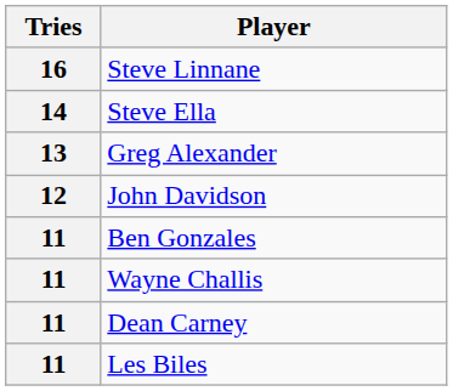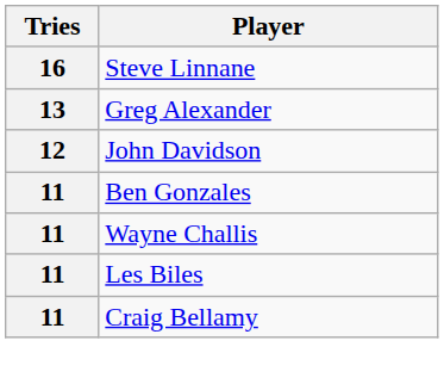- row: 14 | Steve Ella
- row: 11 | Dean Carney
+ row: 11 | Craig Bellamy
